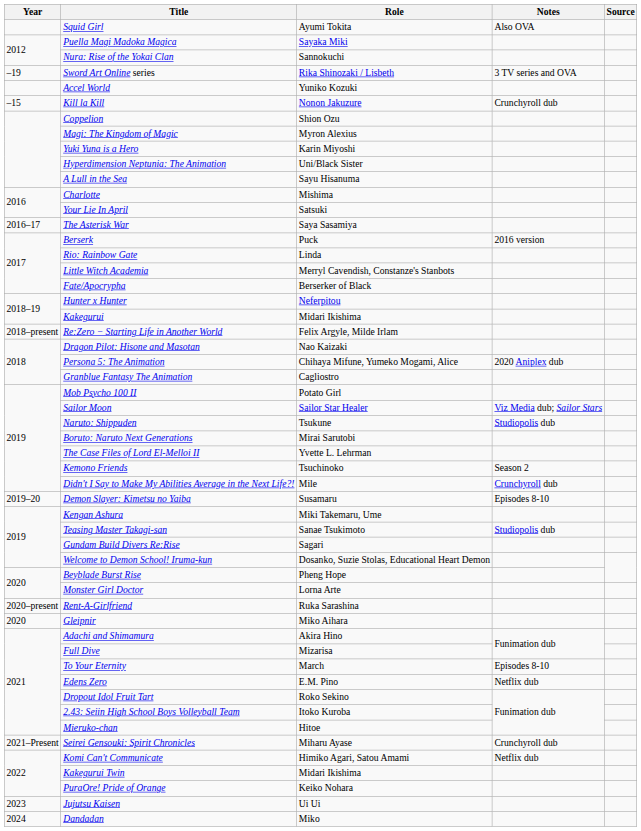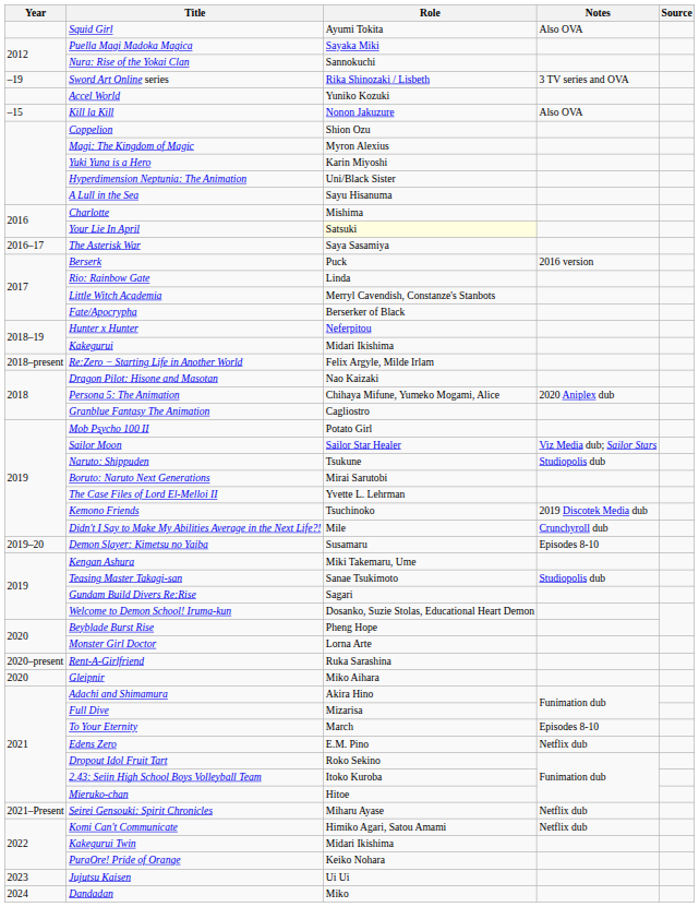Kill la Kill | Notes: Crunchyroll dub -> Also OVA
Your Lie In April | Role: no background -> lightyellow background
Kemono Friends | Notes: Season 2 -> 2019 Discotek Media dub
Seirei Gensouki: Spirit Chronicles | Notes: Crunchyroll dub -> Netflix dub
